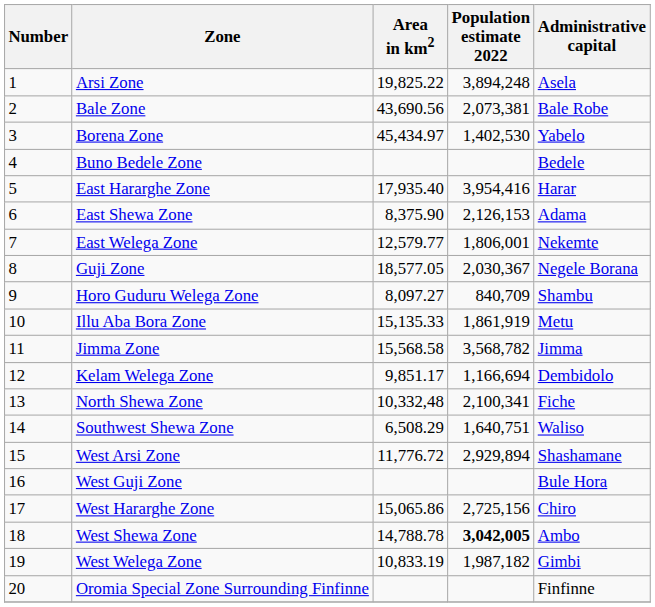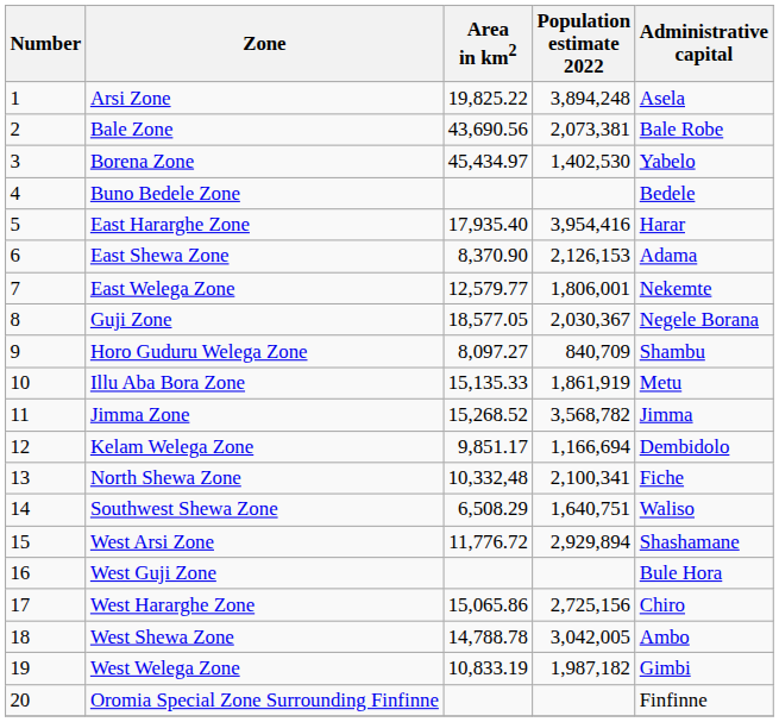East Shewa Zone | Area in km2: 8,375.90 -> 8,370.90
Jimma Zone | Area in km2: 15,568.58 -> 15,268.52
West Shewa Zone | Population estimate 2022: bold -> normal
